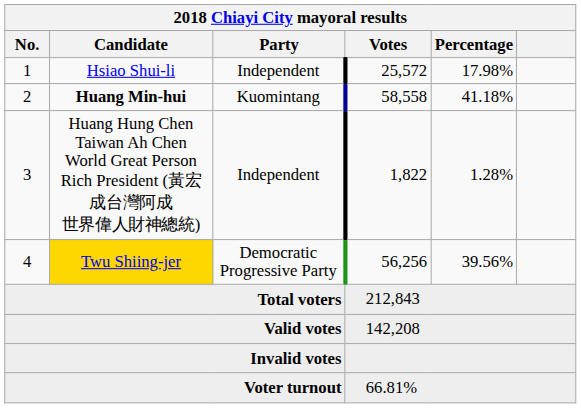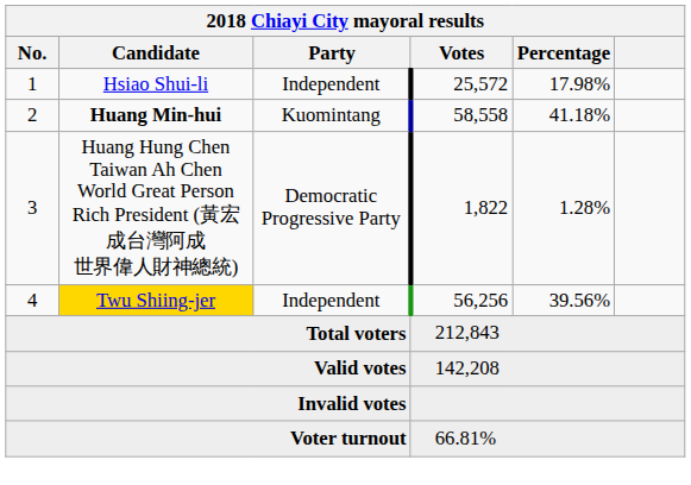3 | Party: Independent -> Democratic Progressive Party
4 | Party: Democratic Progressive Party -> Independent
